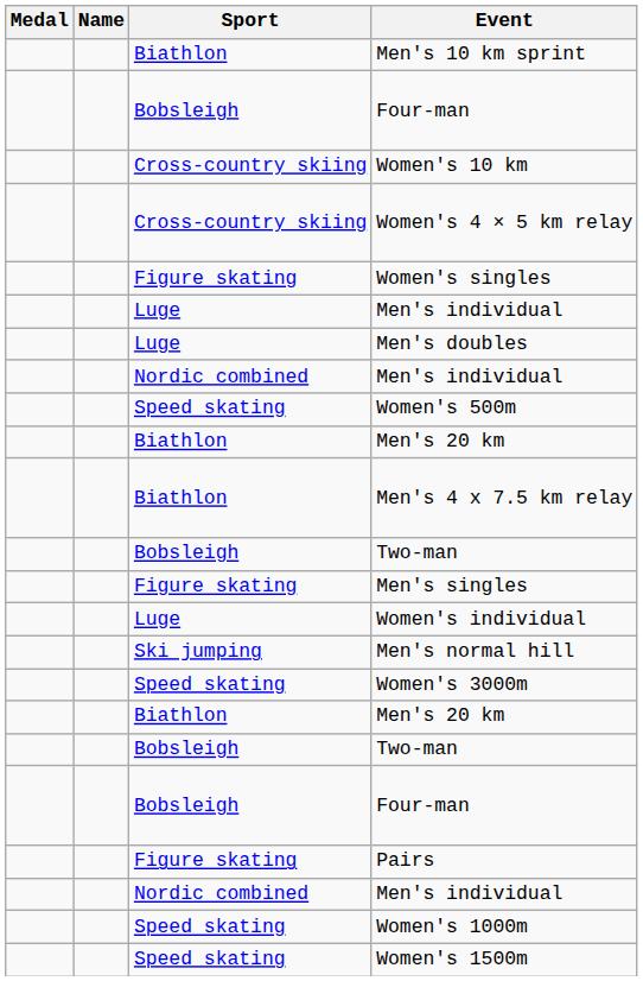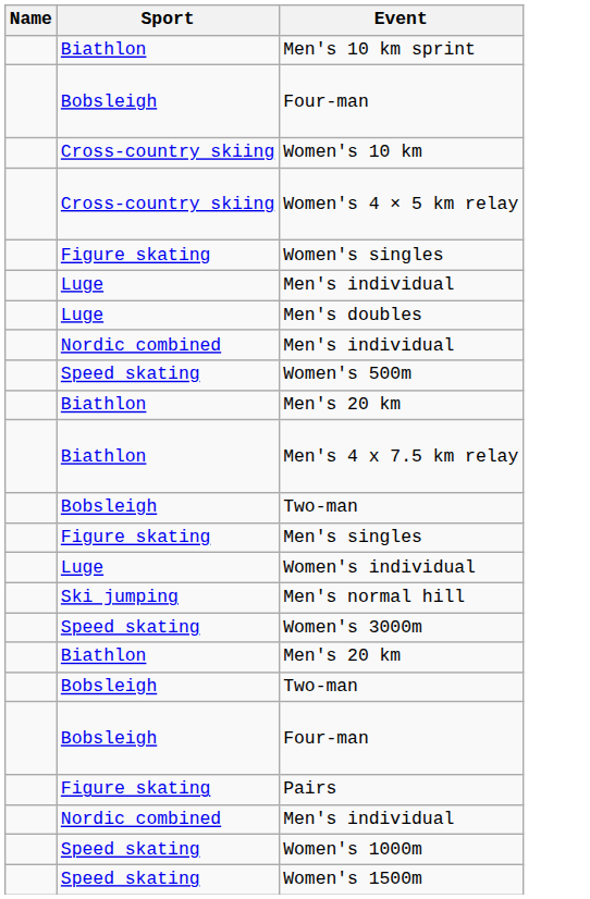- column: Medal
